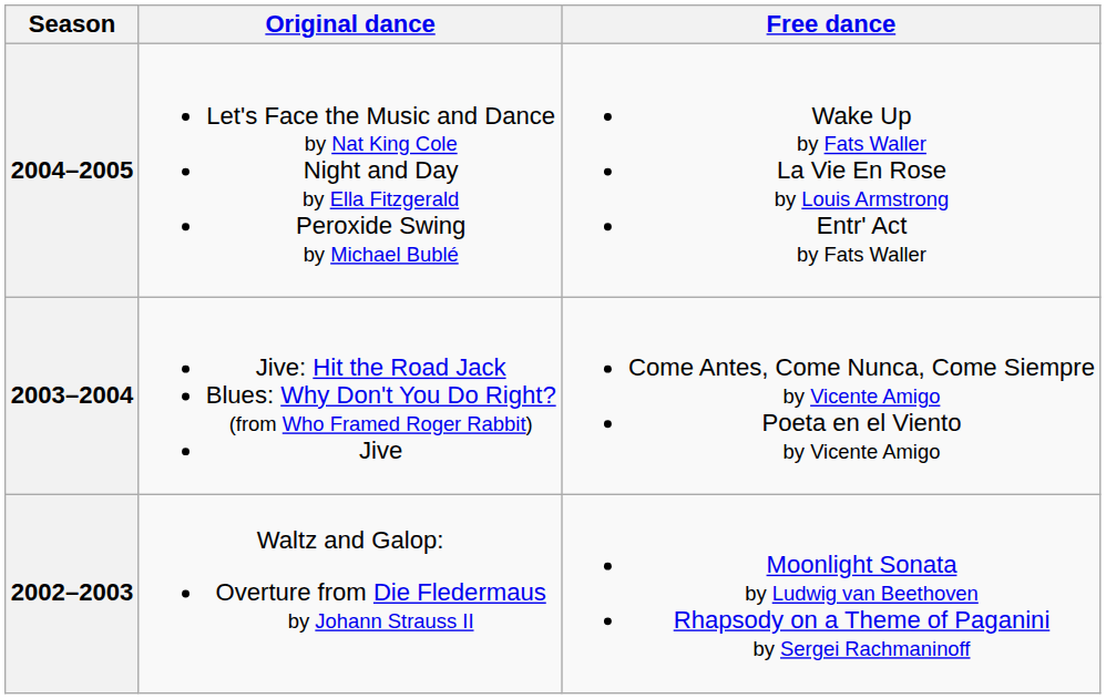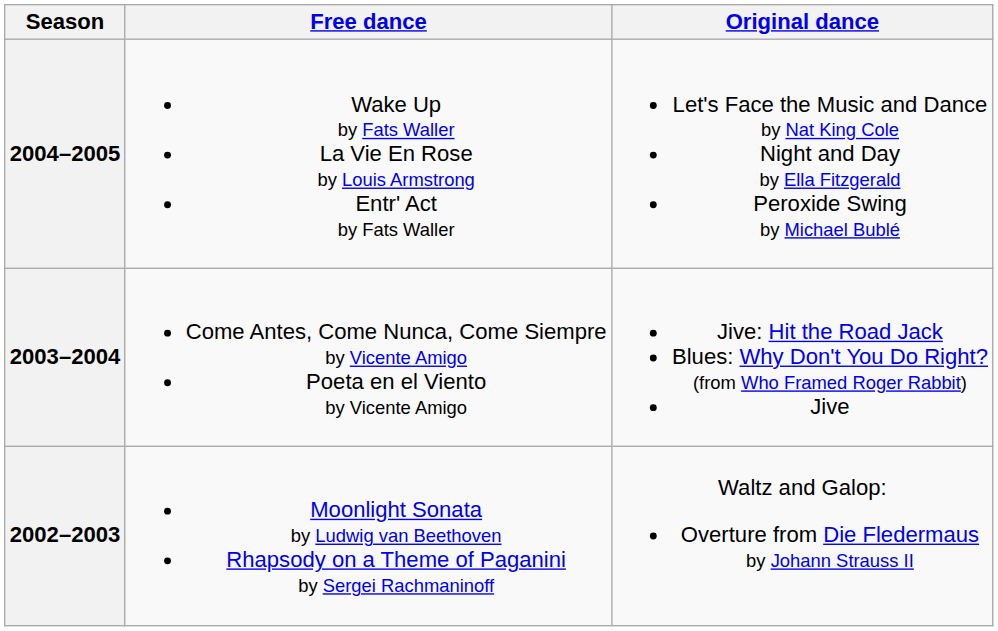columns swapped: Original dance <-> Free dance
